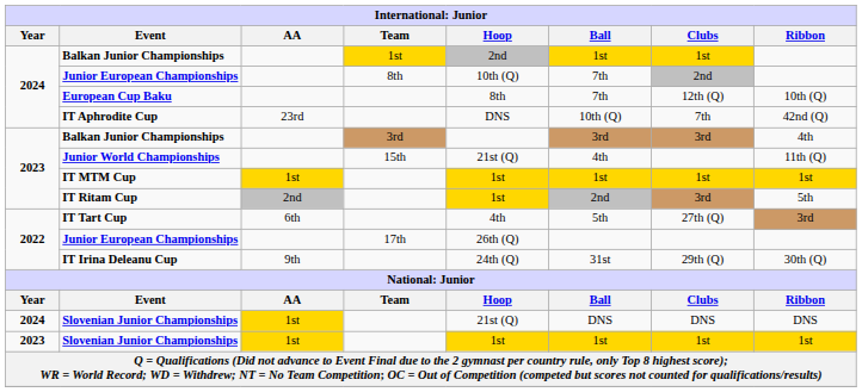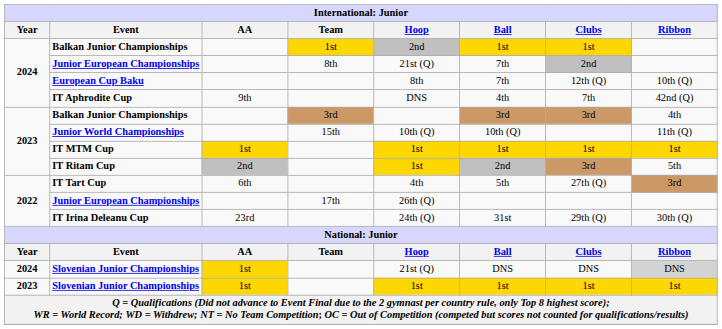2024 / Junior European Championships | Hoop: 10th (Q) -> 21st (Q)
IT Aphrodite Cup | AA: 23rd -> 9th
IT Aphrodite Cup | Ball: 10th (Q) -> 4th
Junior World Championships | Hoop: 21st (Q) -> 10th (Q)
Junior World Championships | Ball: 4th -> 10th (Q)
IT Irina Deleanu Cup | AA: 9th -> 23rd
2024 / Slovenian Junior Championships | Ribbon: no background -> lightgrey background
